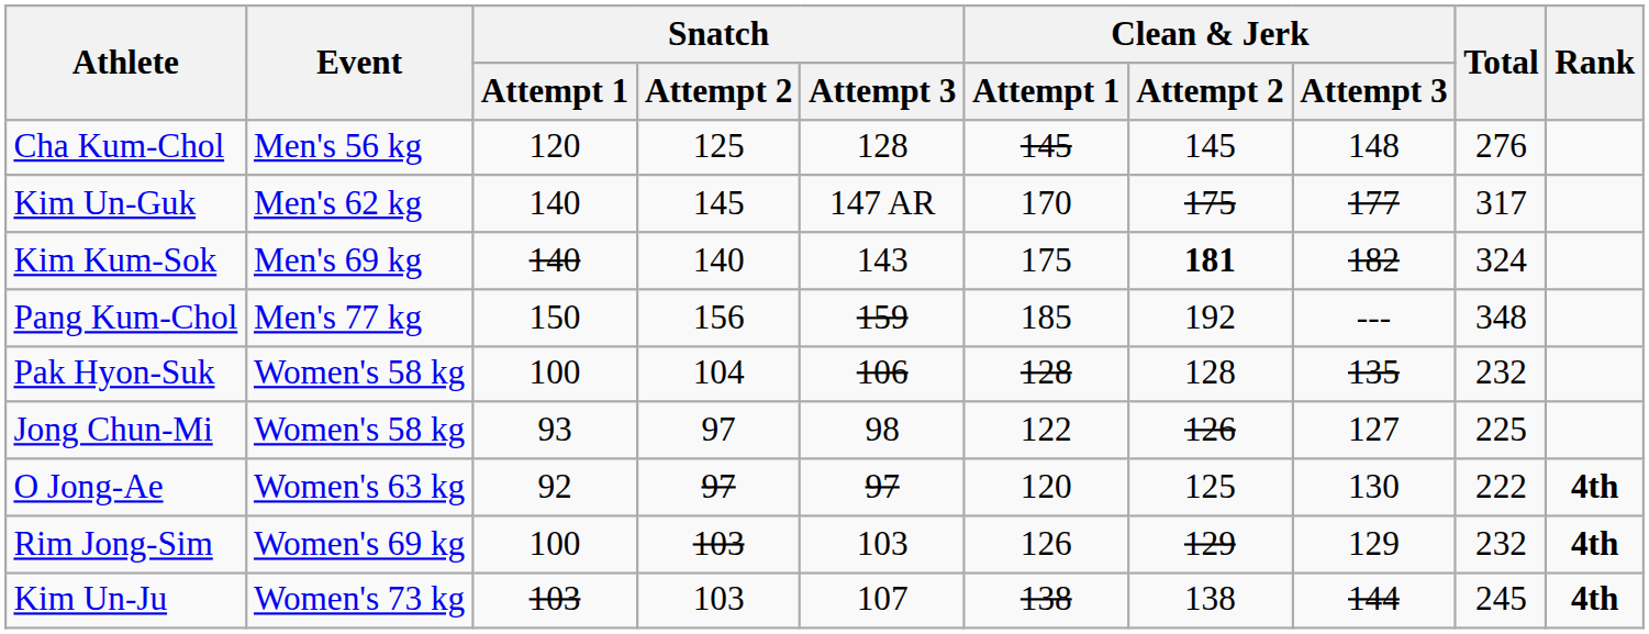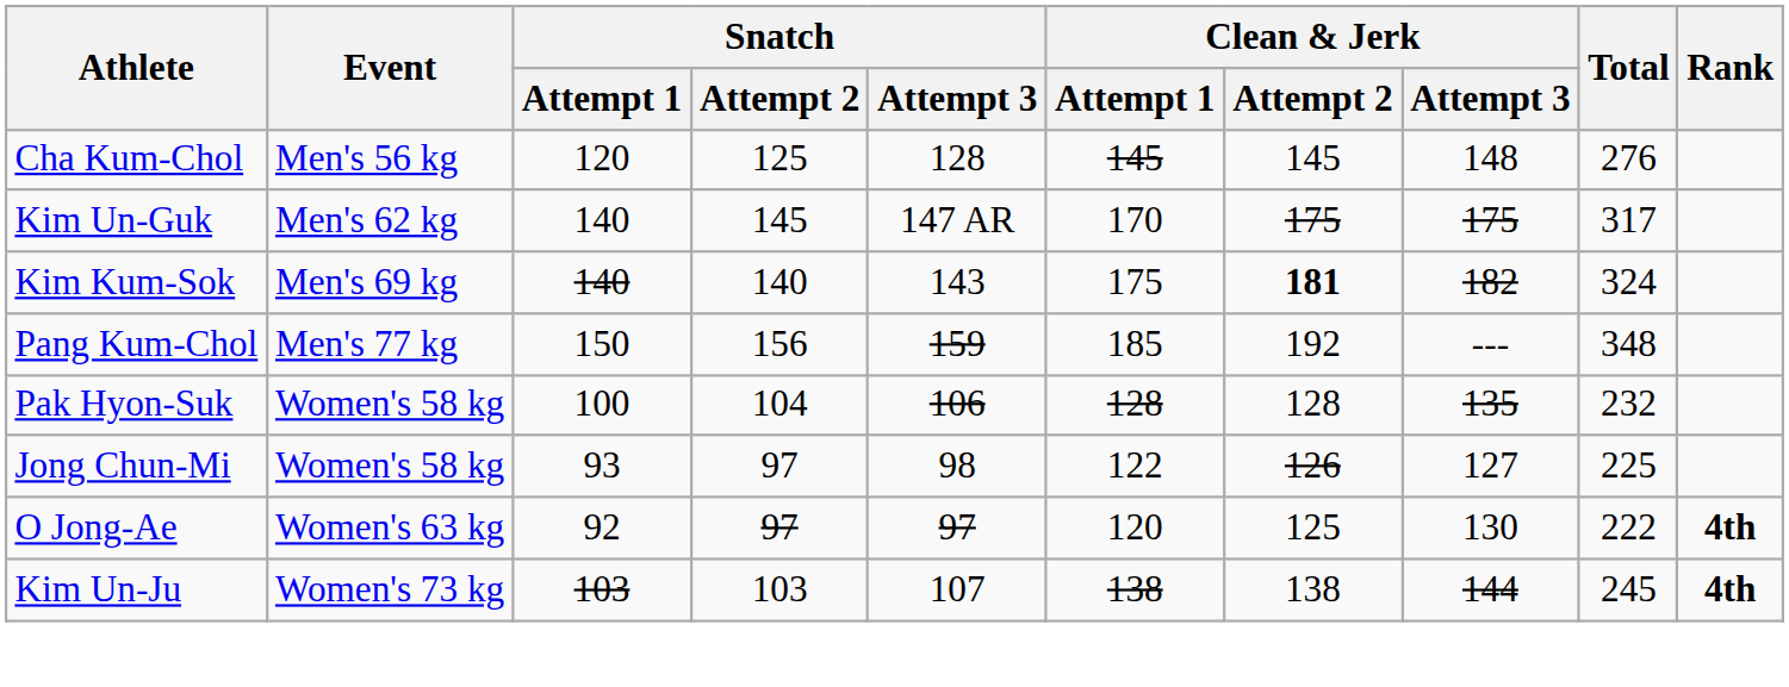Kim Un-Guk | Clean & Jerk / Attempt 3: 177 -> 175
- row: Rim Jong-Sim | Women's 69 kg | 100 | 103 | 103 | 126 | 129 | 129 | 232 | 4th
